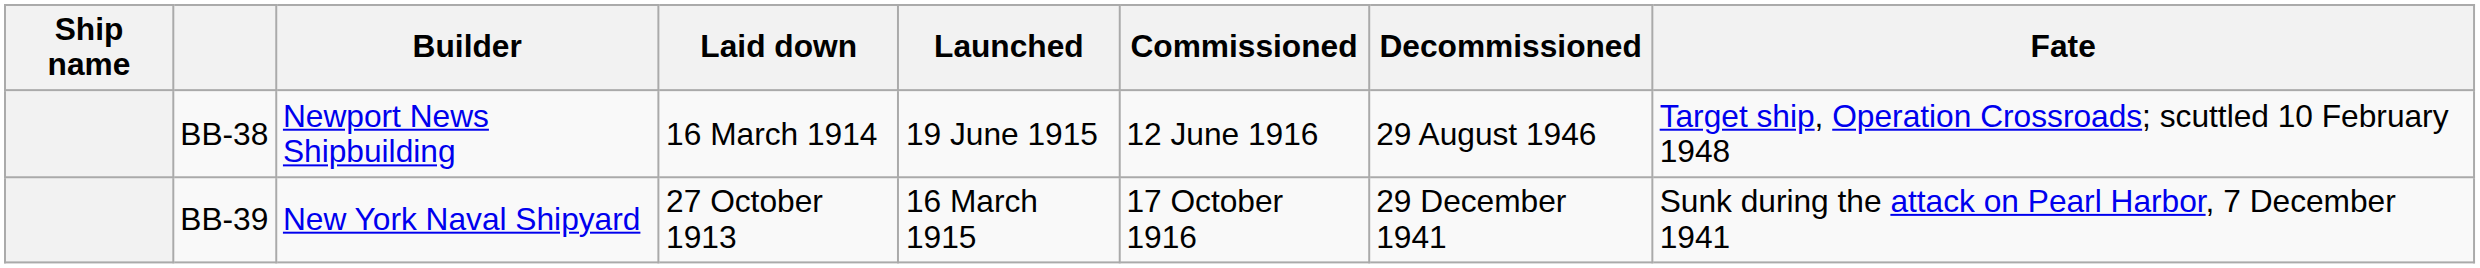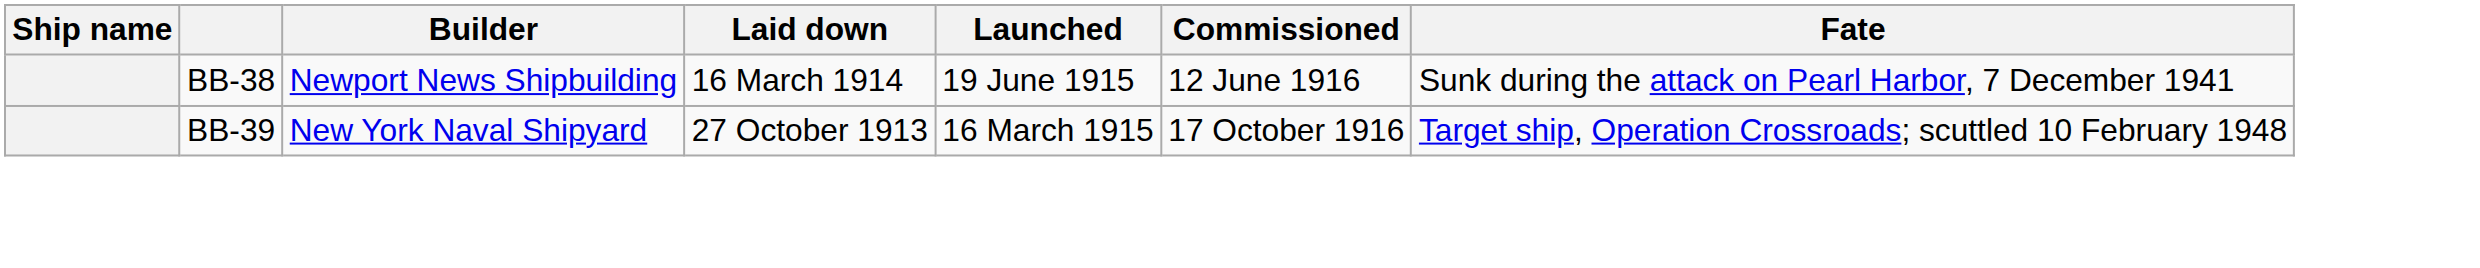- column: Decommissioned | 29 August 1946 | 29 December 1941
BB-38 | Fate: Target ship, Operation Crossroads; scuttled 10 February 1948 -> Sunk during the attack on Pearl Harbor, 7 December 1941
BB-39 | Fate: Sunk during the attack on Pearl Harbor, 7 December 1941 -> Target ship, Operation Crossroads; scuttled 10 February 1948
